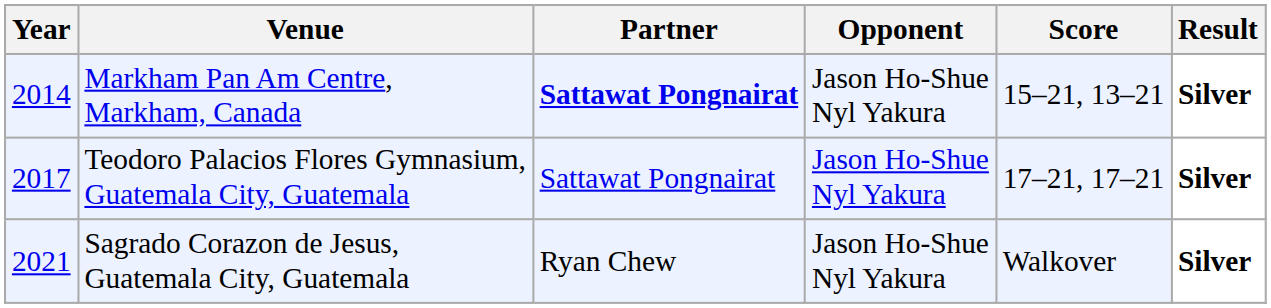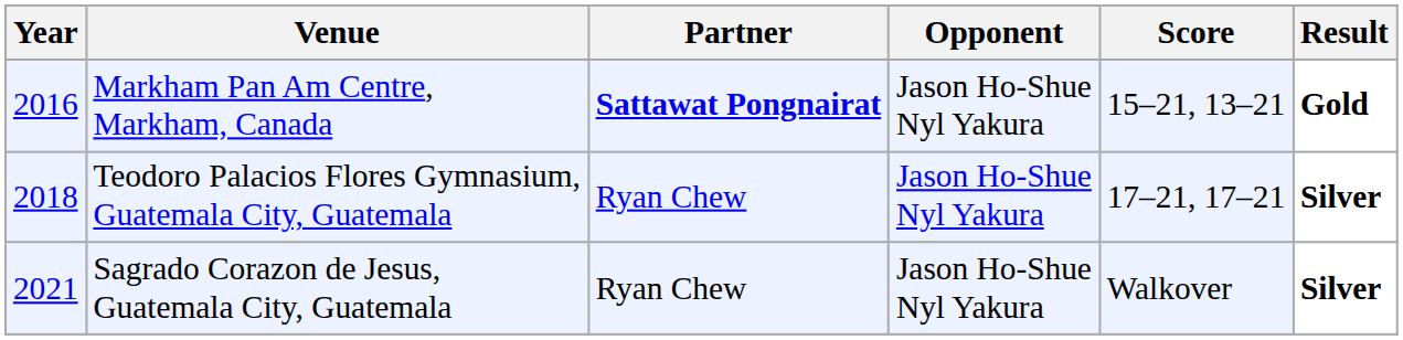Markham Pan Am Centre, Markham, Canada | Year: 2014 -> 2016
Markham Pan Am Centre, Markham, Canada | Result: Silver -> Gold
Teodoro Palacios Flores Gymnasium, Guatemala City, Guatemala | Year: 2017 -> 2018
Teodoro Palacios Flores Gymnasium, Guatemala City, Guatemala | Partner: Sattawat Pongnairat -> Ryan Chew
